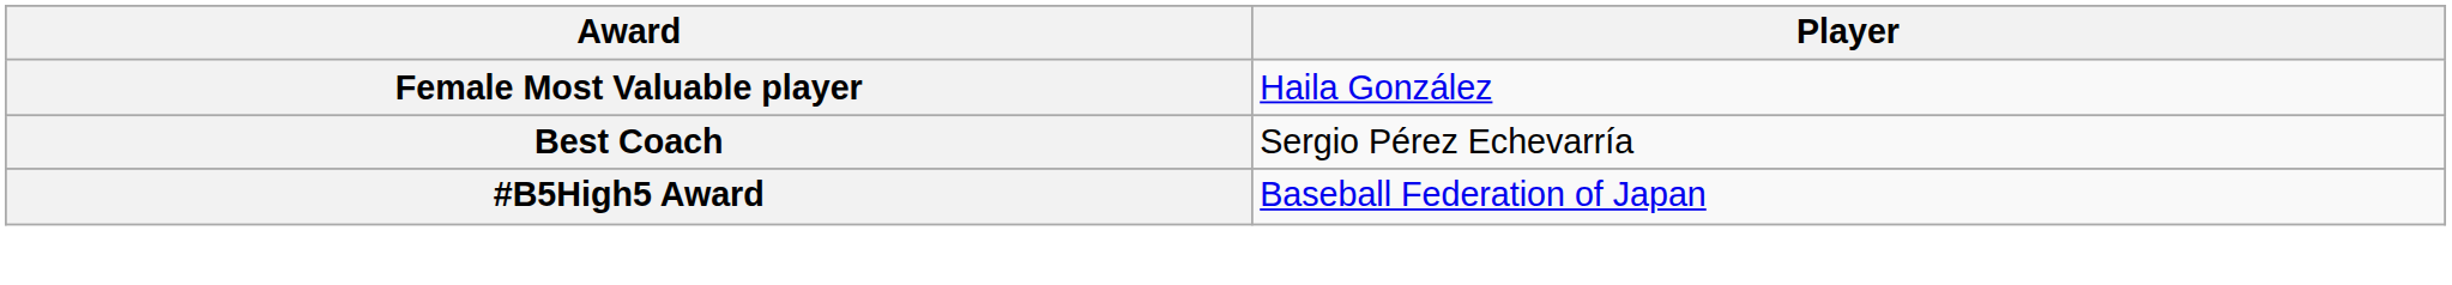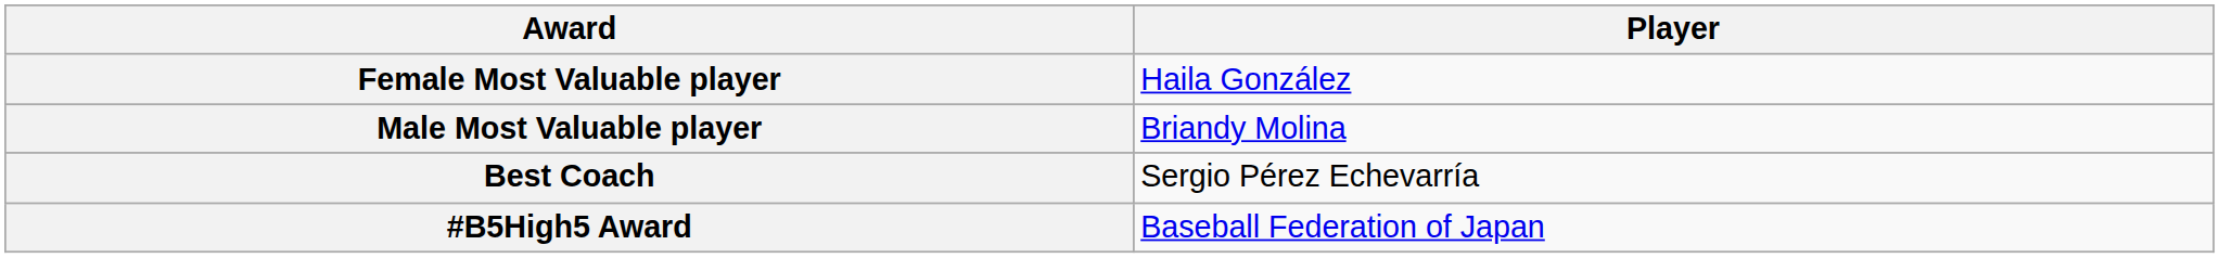+ row: Male Most Valuable player | Briandy Molina
